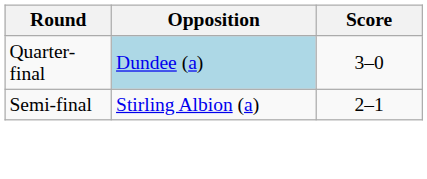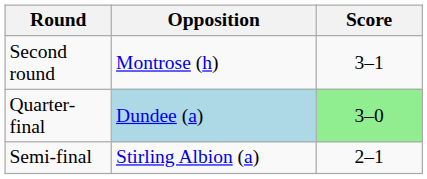+ row: Second round | Montrose (h) | 3–1
Quarter-final | Score: no background -> lightgreen background
